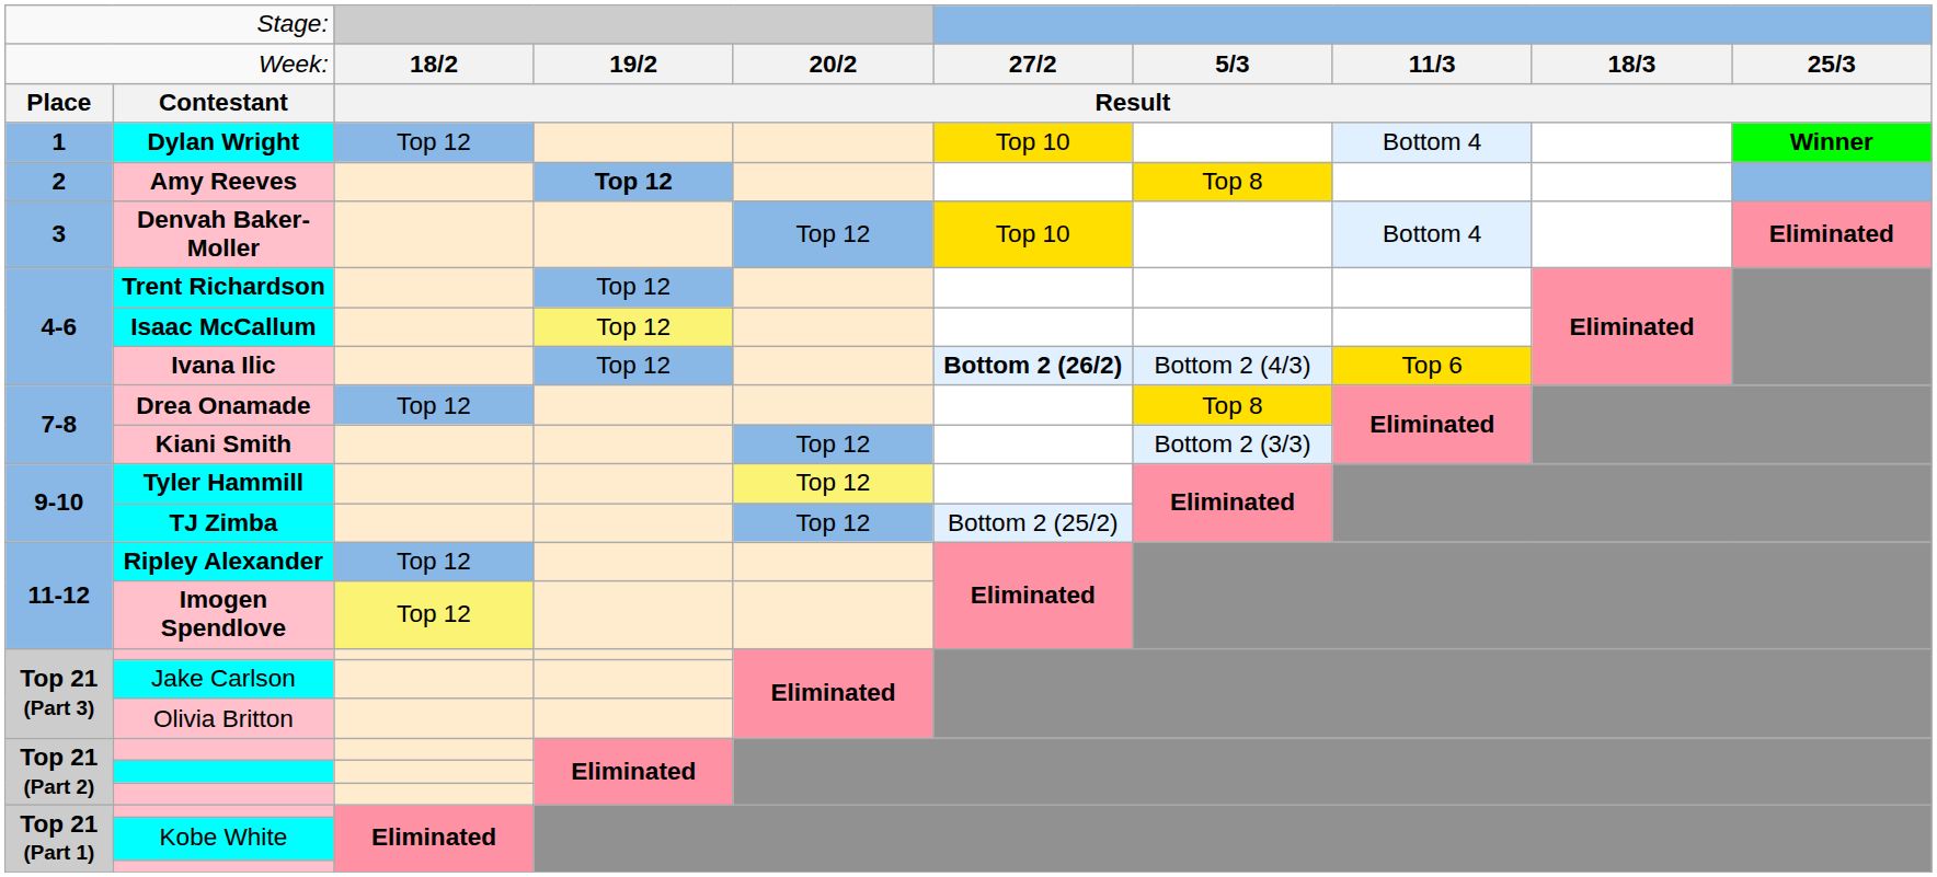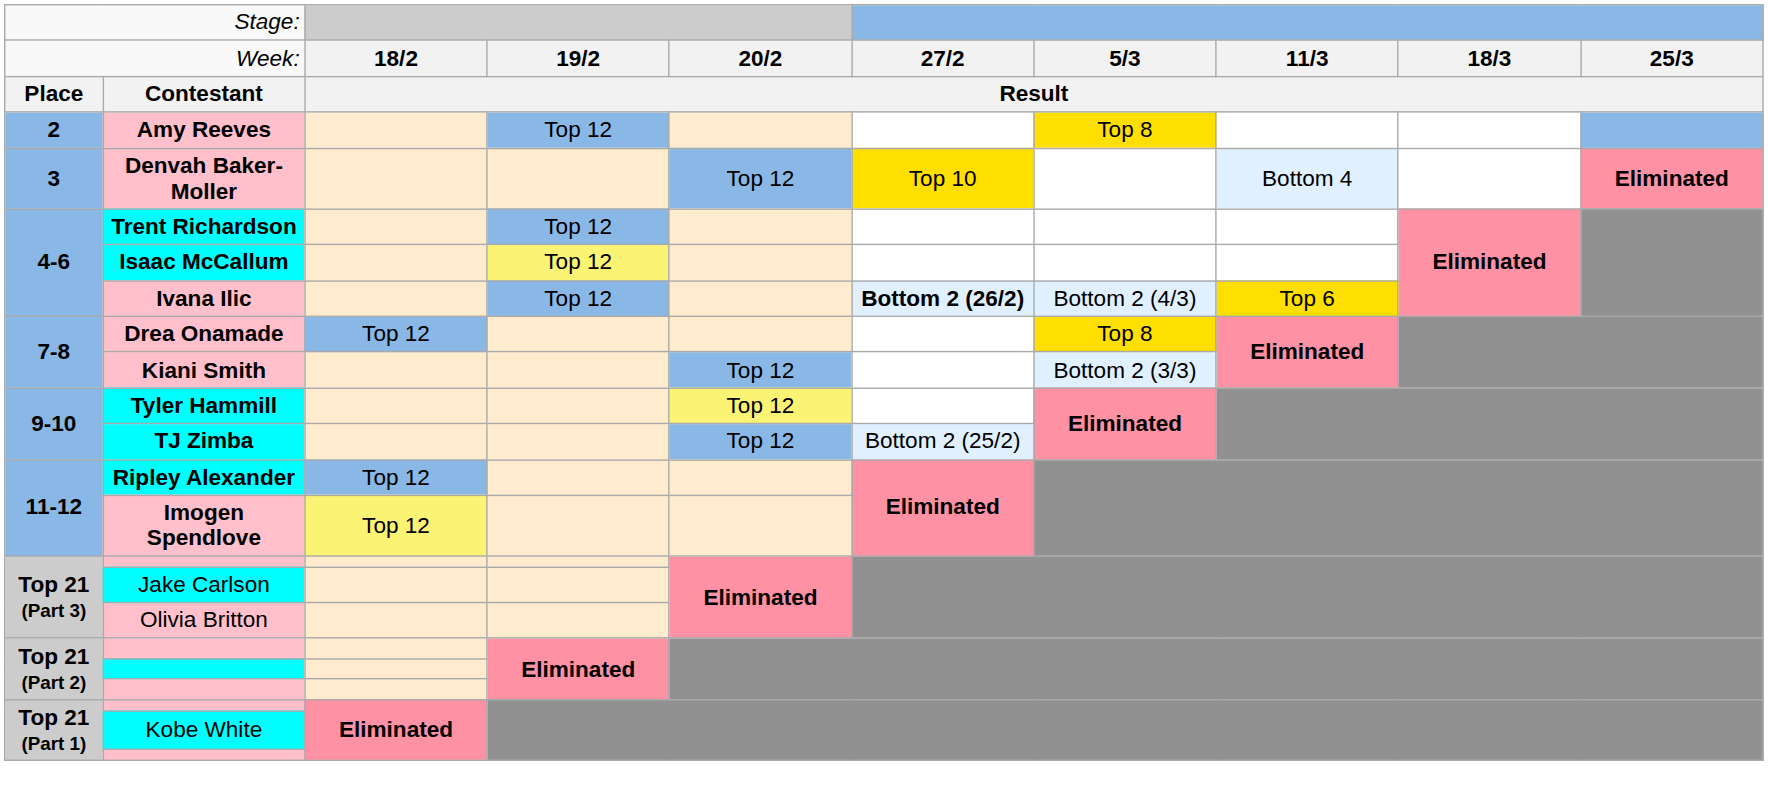- row: 1 | Dylan Wright | Top 12 | Top 10 | Bottom 4 | Winner
Amy Reeves | column 4: bold -> normal
